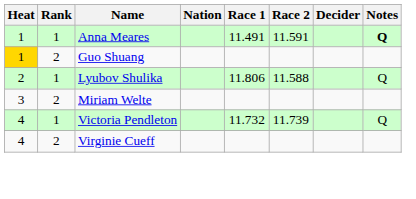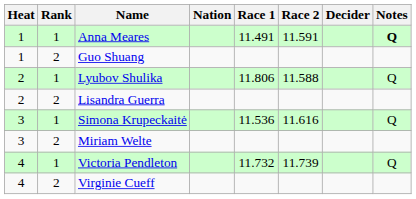Guo Shuang | Heat: gold background -> no background
+ row: 2 | 2 | Lisandra Guerra
+ row: 3 | 1 | Simona Krupeckaitė | 11.536 | 11.616 | Q
